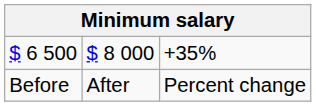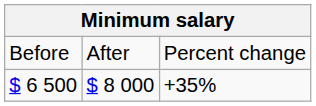rows swapped: Before <-> $ 6 500
